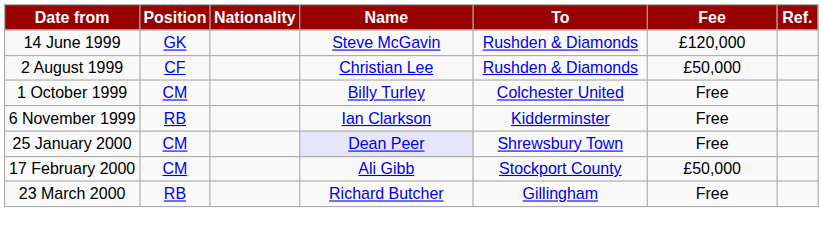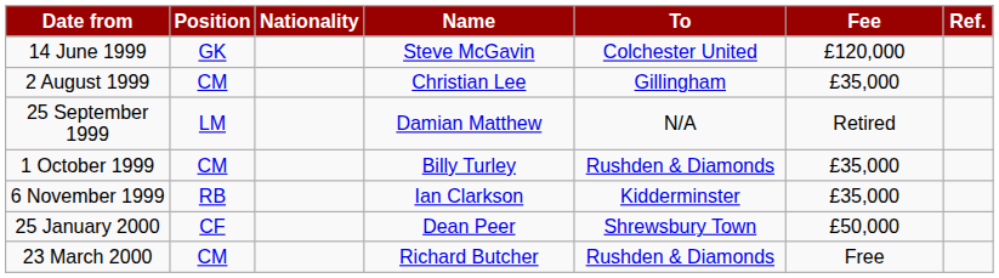14 June 1999 | To: Rushden & Diamonds -> Colchester United
2 August 1999 | Position: CF -> CM
2 August 1999 | To: Rushden & Diamonds -> Gillingham
2 August 1999 | Fee: £50,000 -> £35,000
+ row: 25 September 1999 | LM | Damian Matthew | N/A | Retired
1 October 1999 | To: Colchester United -> Rushden & Diamonds
1 October 1999 | Fee: Free -> £35,000
6 November 1999 | Fee: Free -> £35,000
25 January 2000 | Position: CM -> CF
25 January 2000 | Name: lavender background -> no background
25 January 2000 | Fee: Free -> £50,000
- row: 17 February 2000 | CM | Ali Gibb | Stockport County | £50,000
23 March 2000 | Position: RB -> CM
23 March 2000 | To: Gillingham -> Rushden & Diamonds
